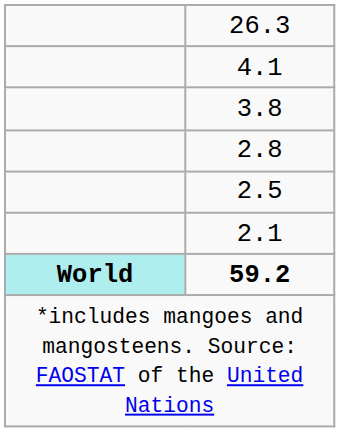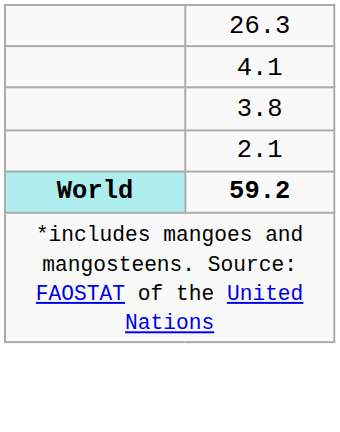- row: 2.8
- row: 2.5
